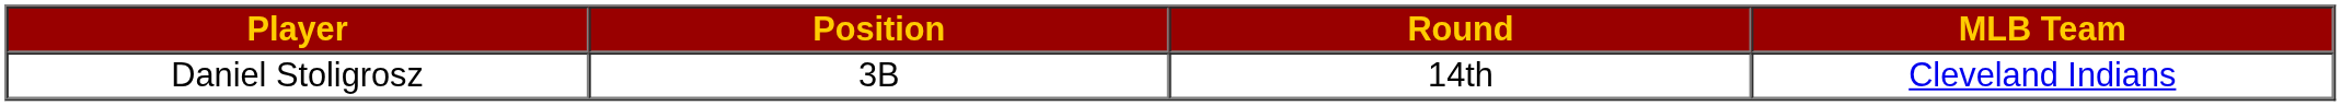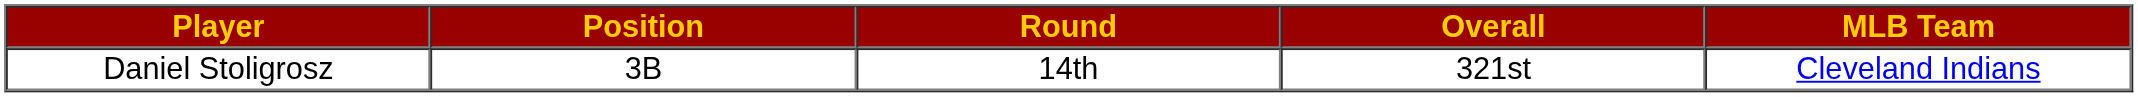+ column: Overall | 321st
